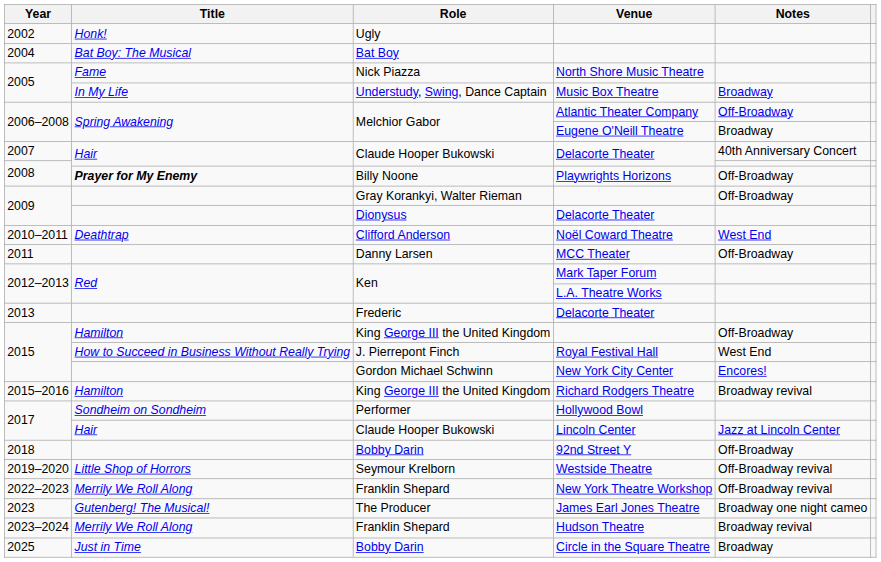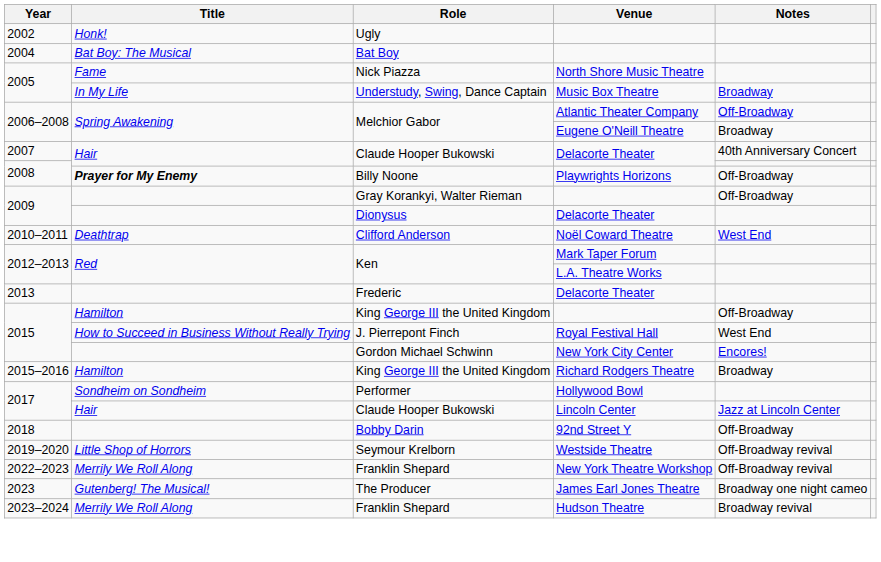- row: 2011 | Danny Larsen | MCC Theater | Off-Broadway
Richard Rodgers Theatre | Notes: Broadway revival -> Broadway
- row: 2025 | Just in Time | Bobby Darin | Circle in the Square Theatre | Broadway
